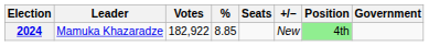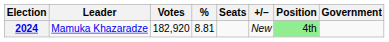2024 | Votes: 182,922 -> 182,920
2024 | %: 8.85 -> 8.81
